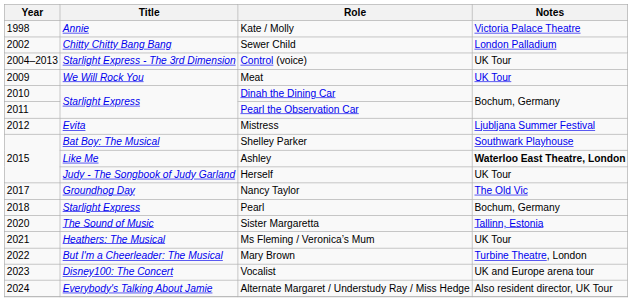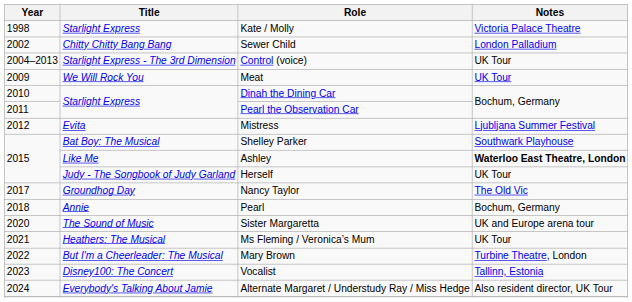Kate / Molly | Title: Annie -> Starlight Express
Pearl | Title: Starlight Express -> Annie
Sister Margaretta | Notes: Tallinn, Estonia -> UK and Europe arena tour
Vocalist | Notes: UK and Europe arena tour -> Tallinn, Estonia
